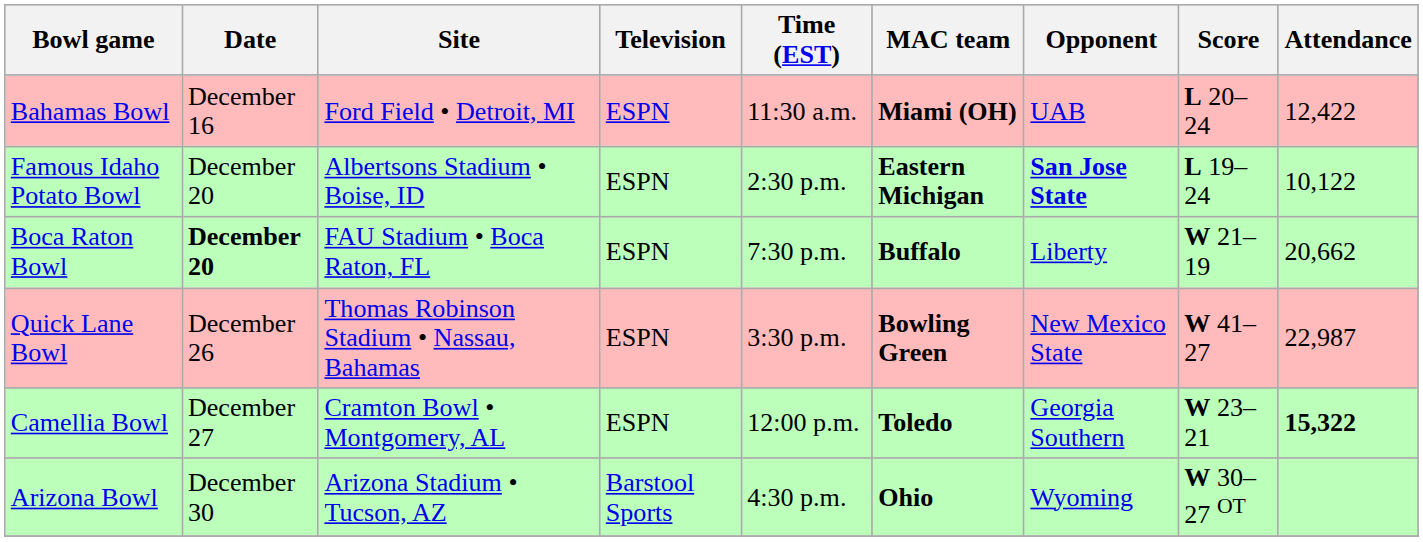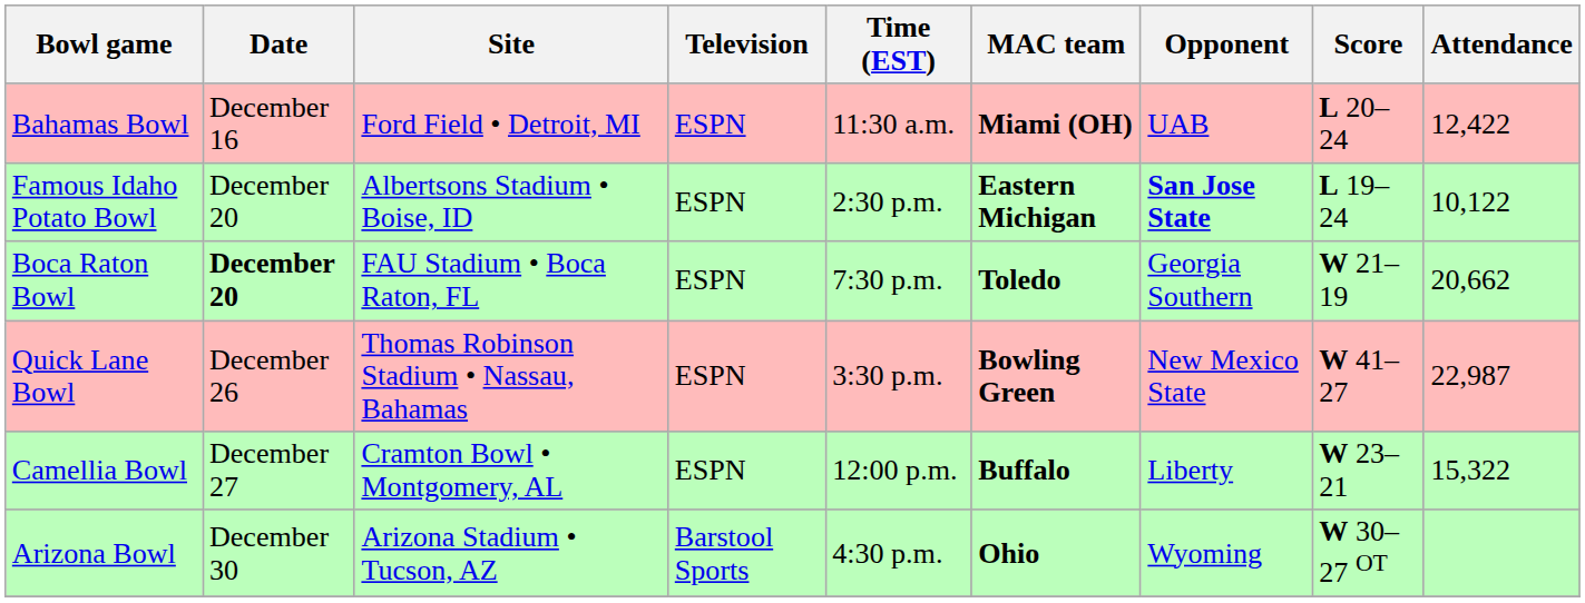Boca Raton Bowl | MAC team: Buffalo -> Toledo
Boca Raton Bowl | Opponent: Liberty -> Georgia Southern
Camellia Bowl | MAC team: Toledo -> Buffalo
Camellia Bowl | Opponent: Georgia Southern -> Liberty
Camellia Bowl | Attendance: bold -> normal
